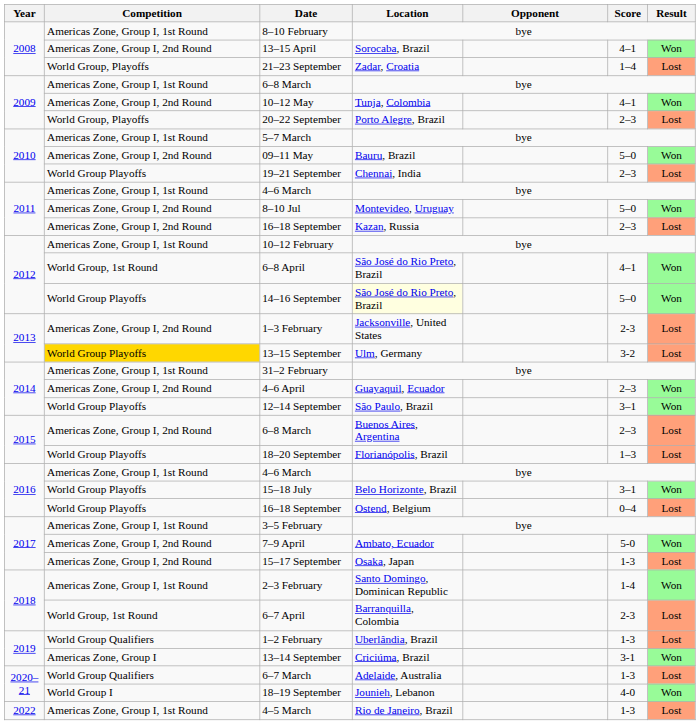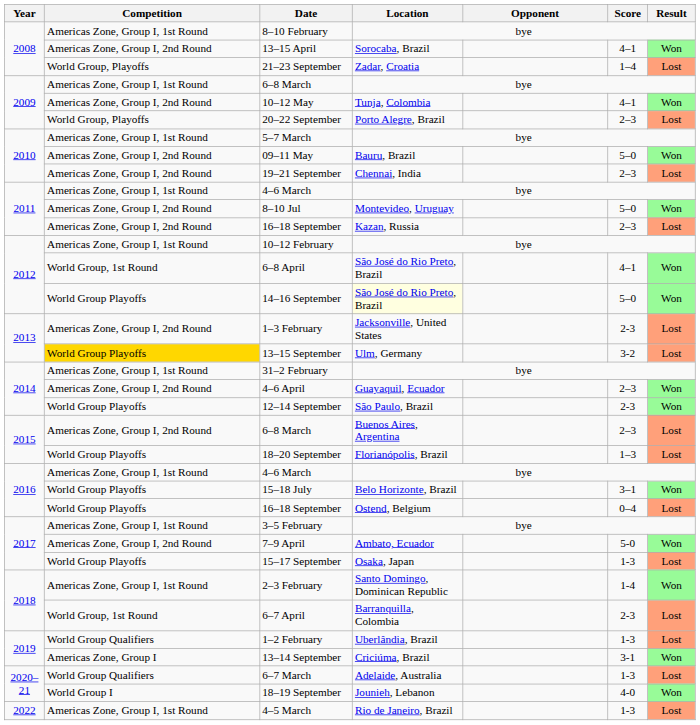19–21 September | Competition: World Group Playoffs -> Americas Zone, Group I, 2nd Round
12–14 September | Score: 3–1 -> 2-3
15–17 September | Competition: Americas Zone, Group I, 2nd Round -> World Group Playoffs
